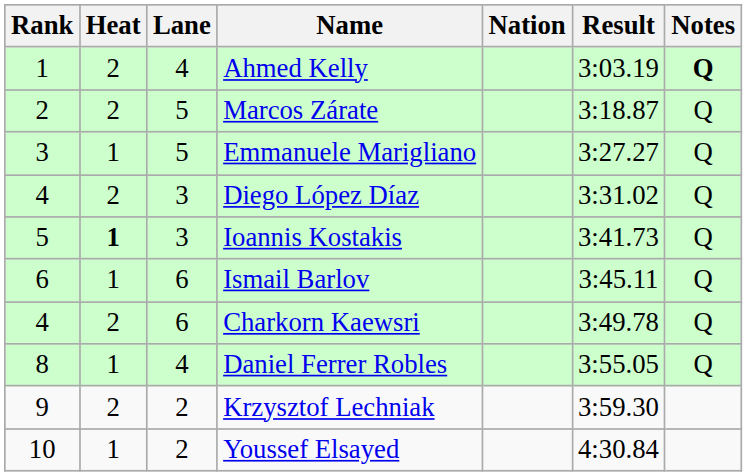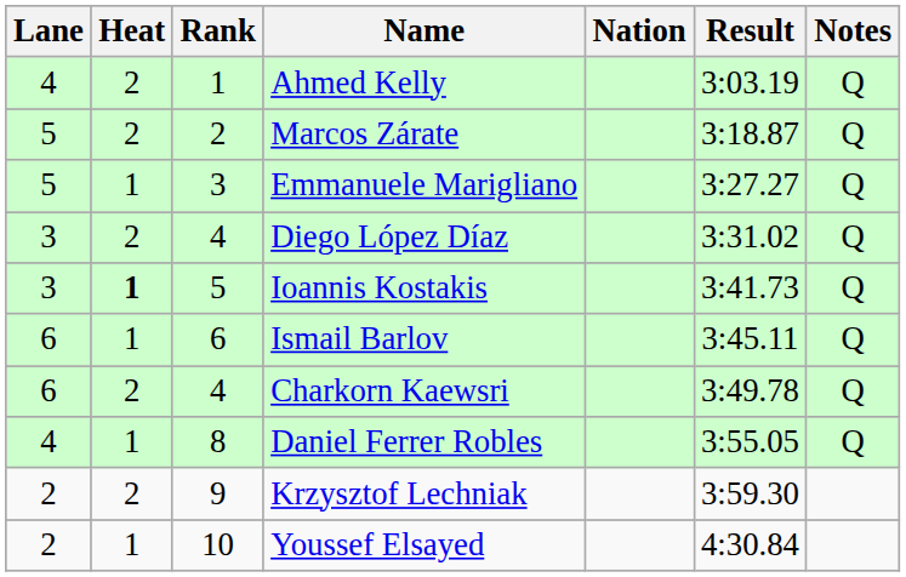columns swapped: Rank <-> Lane
Ahmed Kelly | Notes: bold -> normal
